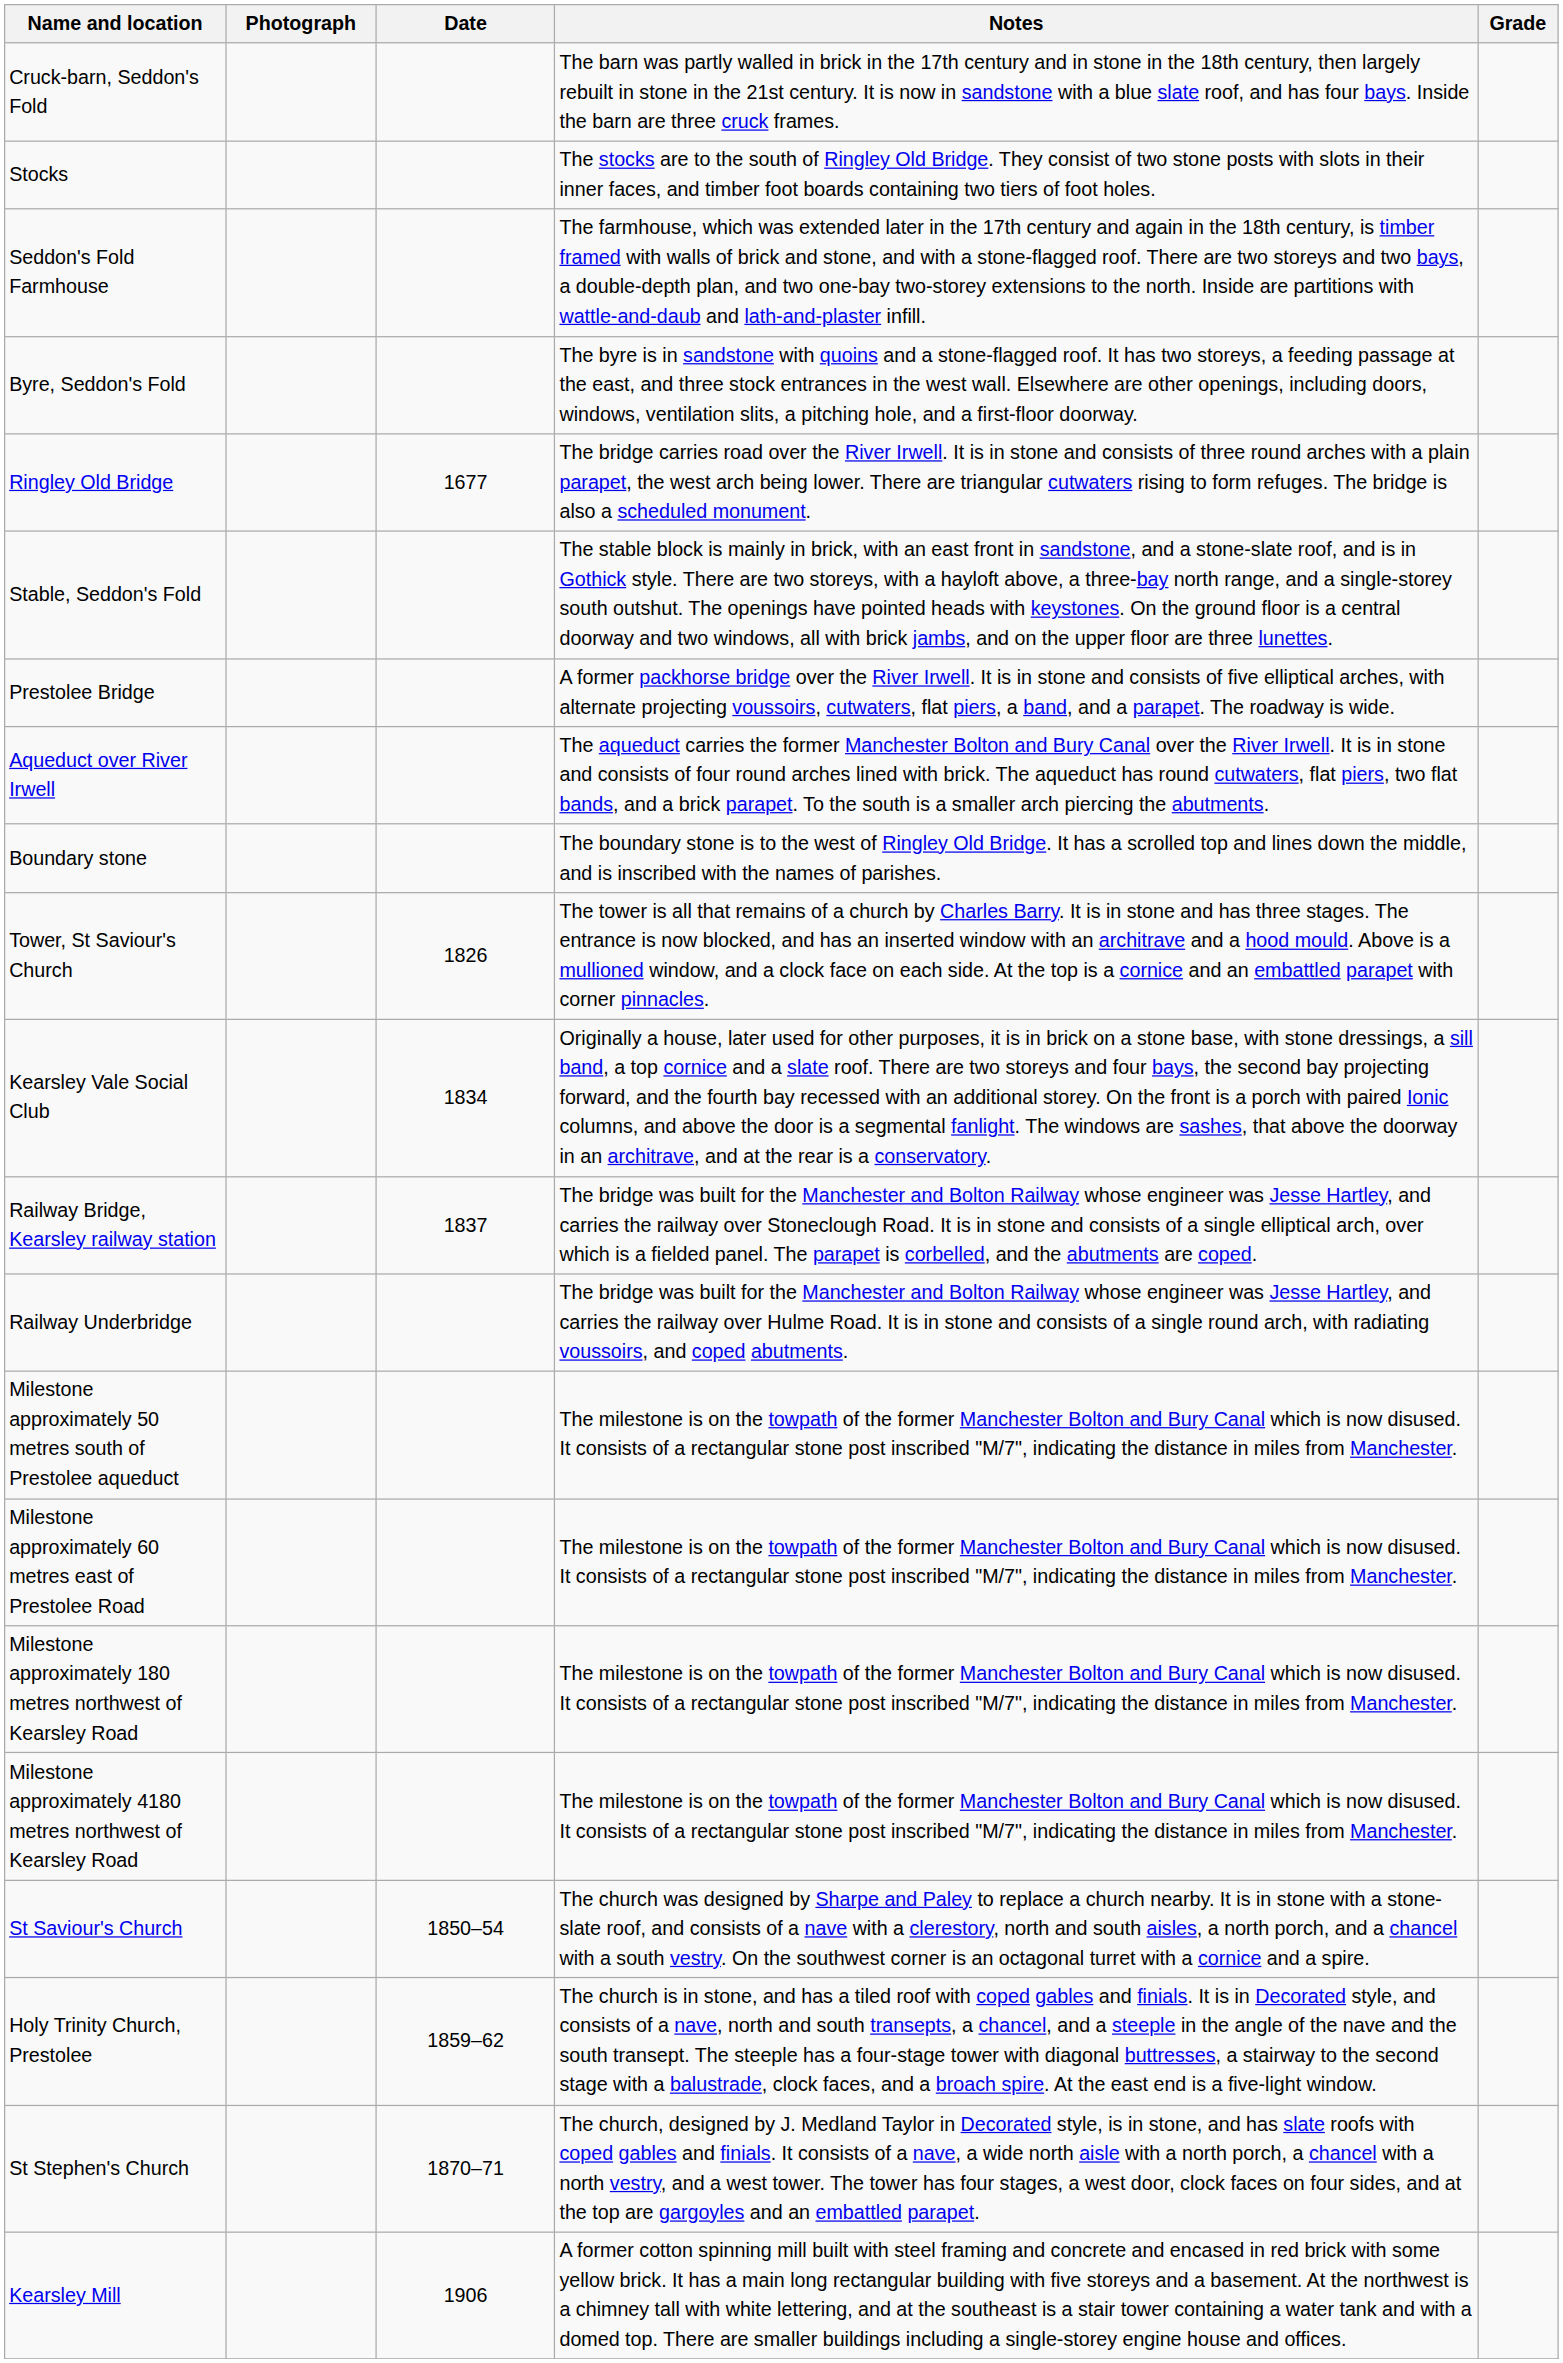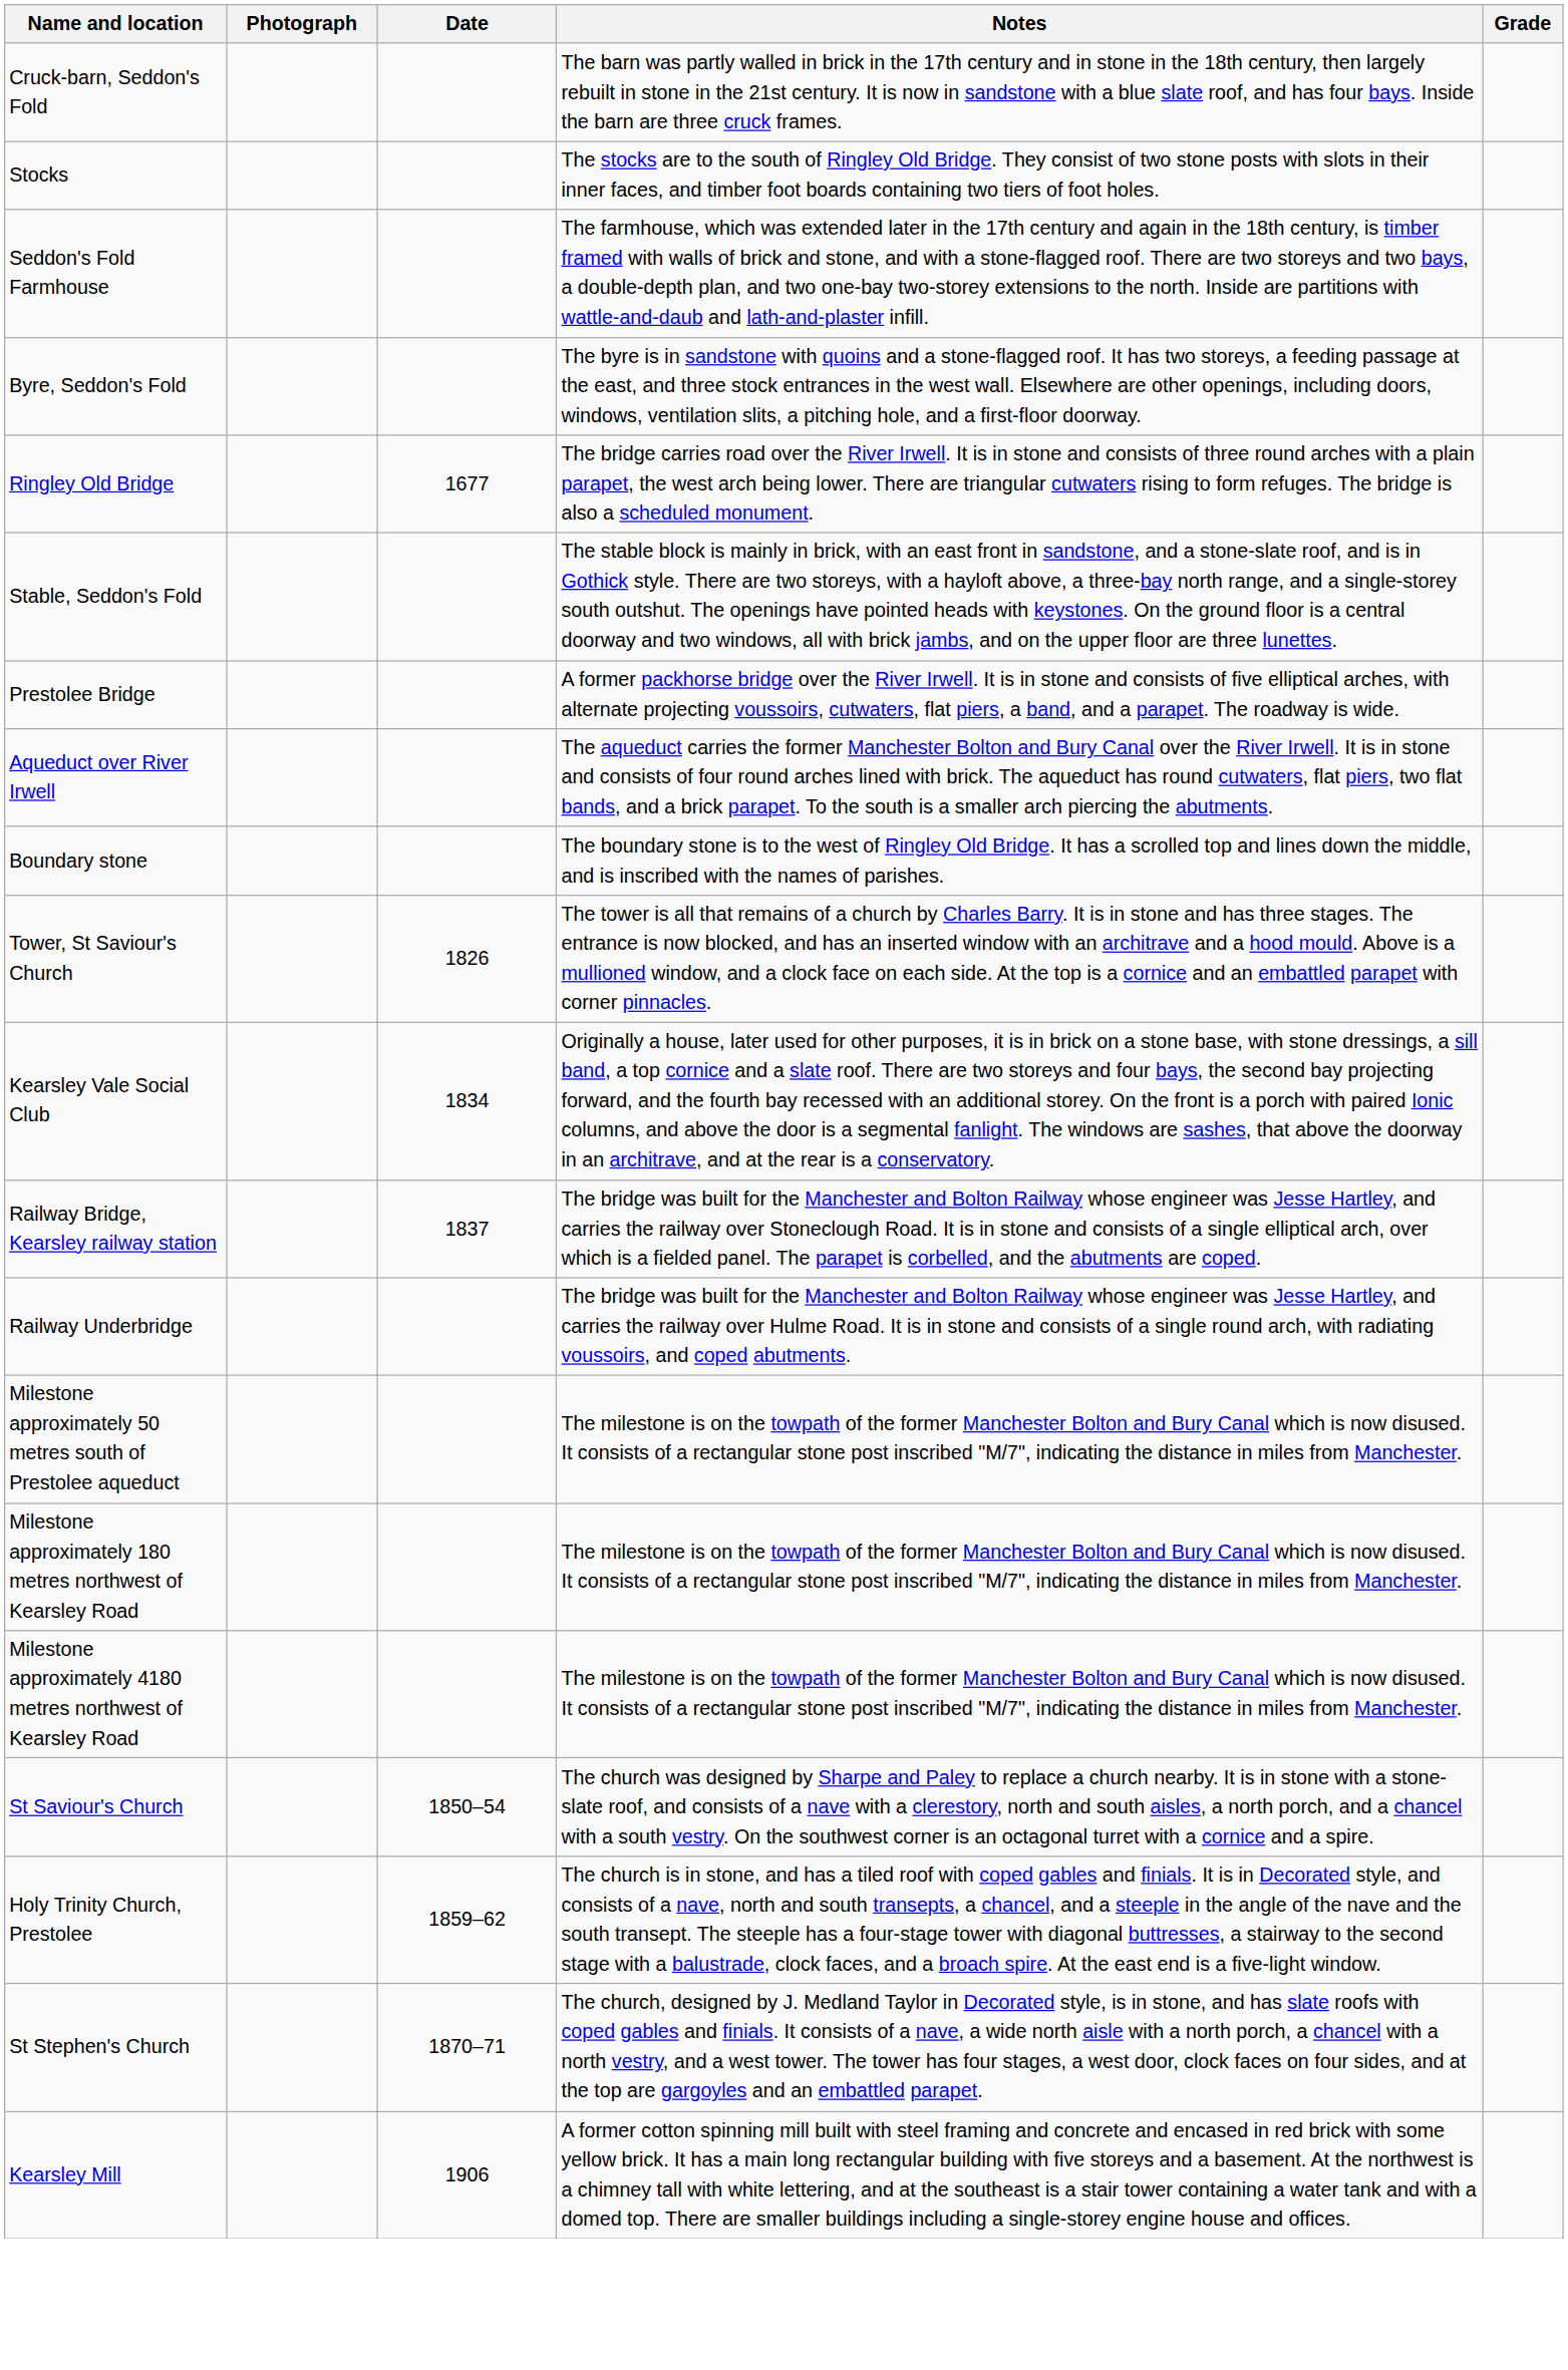- row: Milestone approximately 60 metres east of Prestolee Road | The milestone is on the towpath of the former Manchester Bolton and Bury Canal which is now disused. It consists of a rectangular stone post inscribed "M/7", indicating the distance in miles from Manchester.
